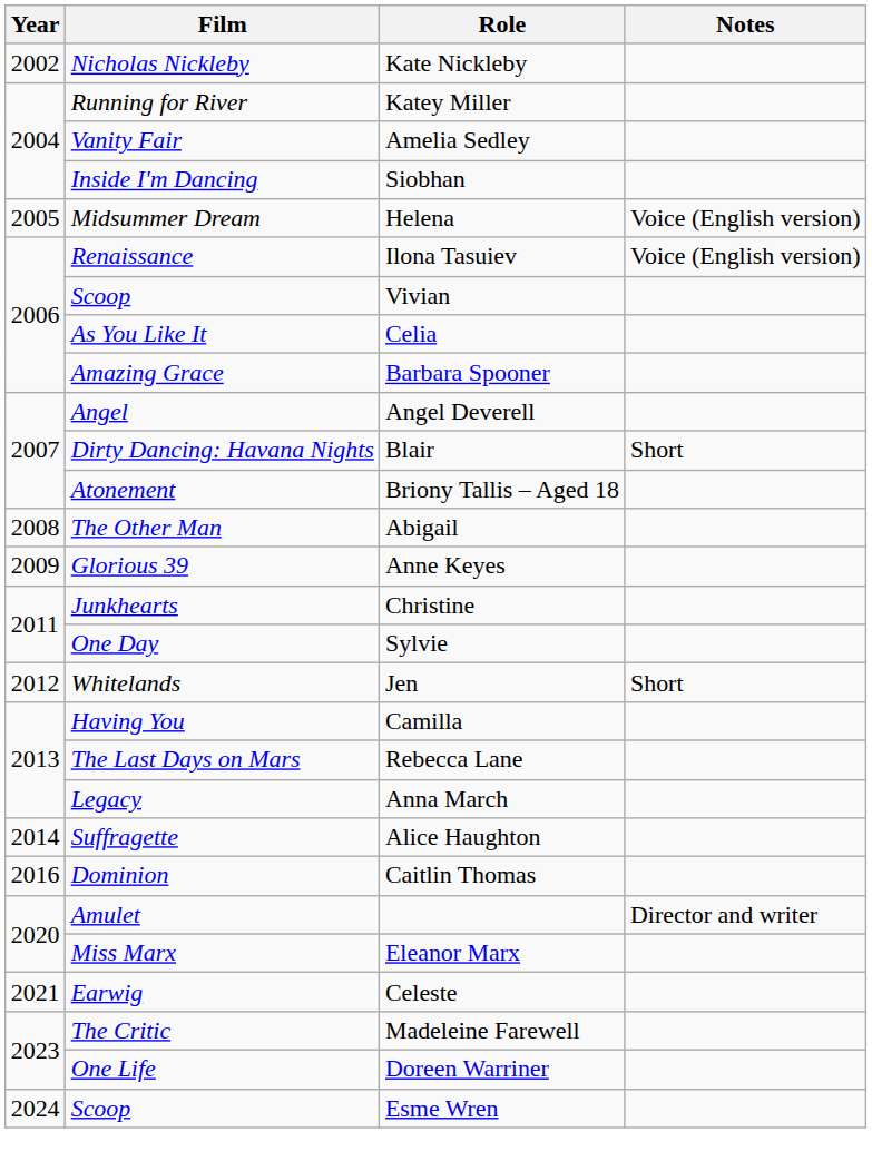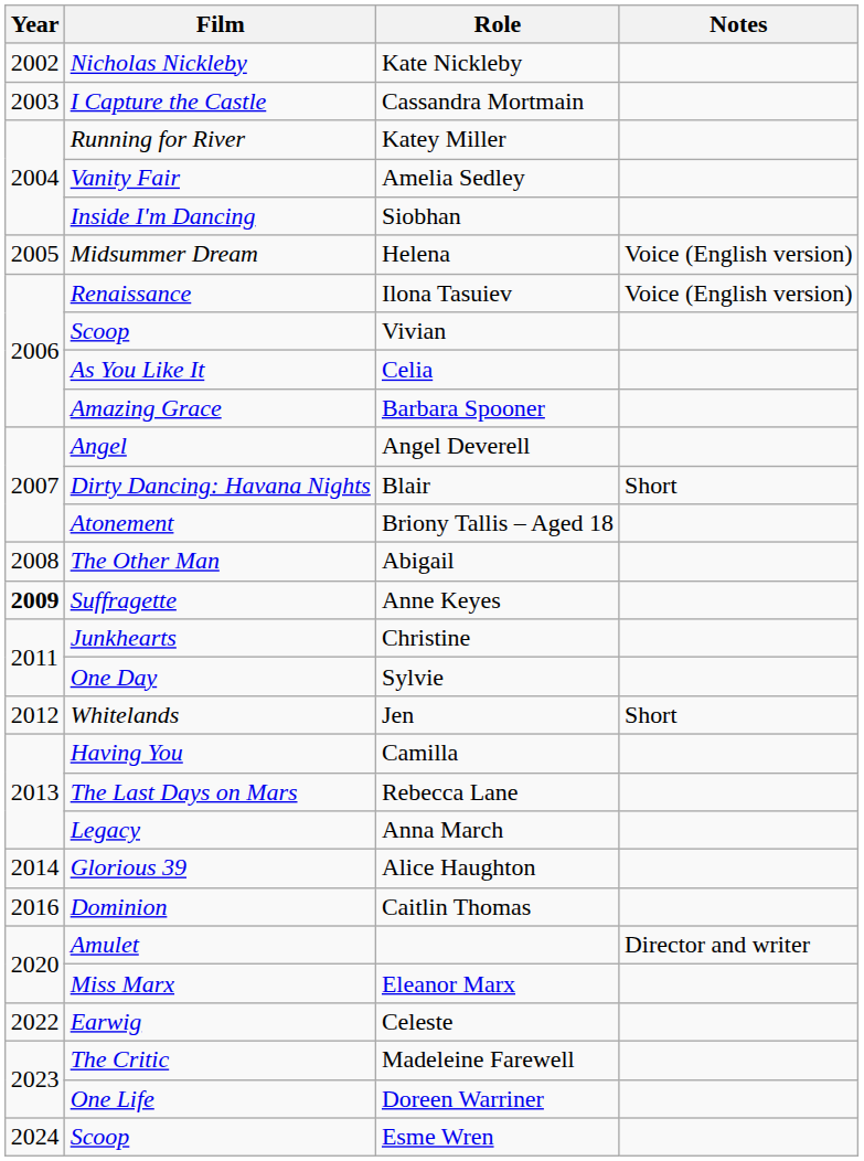+ row: 2003 | I Capture the Castle | Cassandra Mortmain
Anne Keyes | Year: normal -> bold
Anne Keyes | Film: Glorious 39 -> Suffragette
Alice Haughton | Film: Suffragette -> Glorious 39
Celeste | Year: 2021 -> 2022
